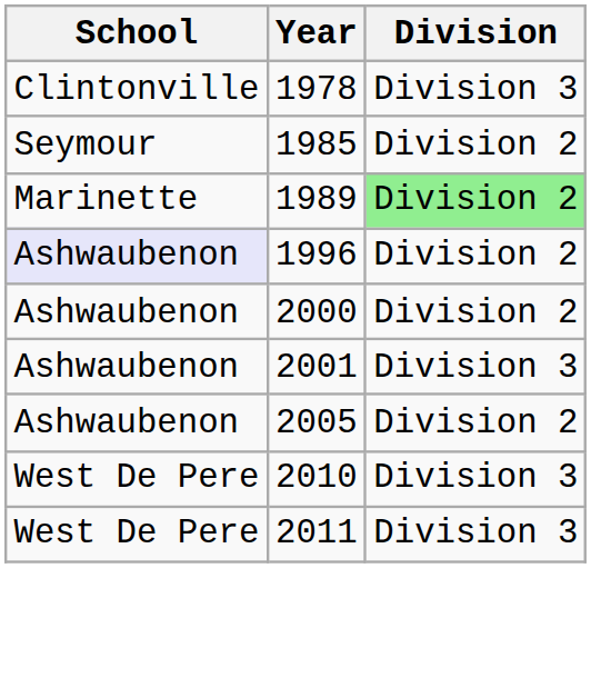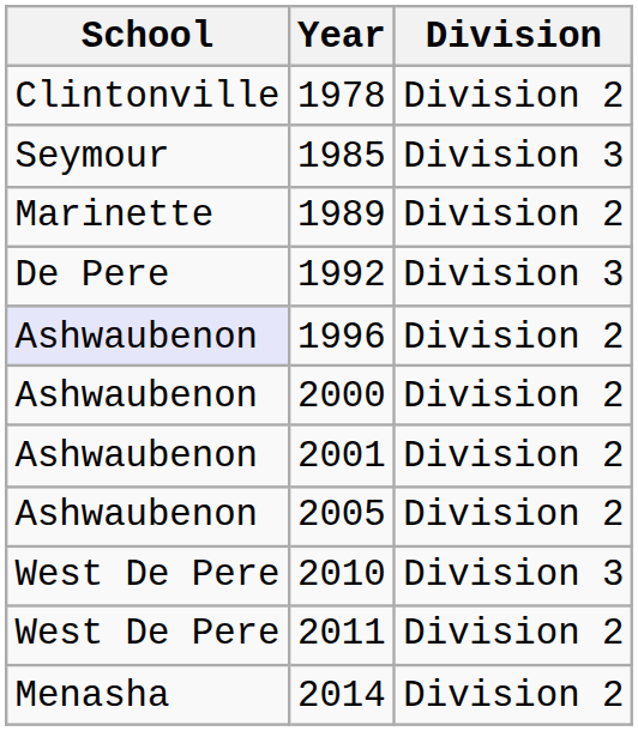1978 | Division: Division 3 -> Division 2
1985 | Division: Division 2 -> Division 3
1989 | Division: lightgreen background -> no background
+ row: De Pere | 1992 | Division 3
2001 | Division: Division 3 -> Division 2
2011 | Division: Division 3 -> Division 2
+ row: Menasha | 2014 | Division 2
